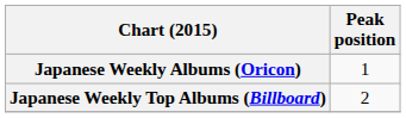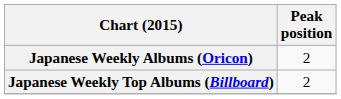Japanese Weekly Albums (Oricon) | Peak position: 1 -> 2
